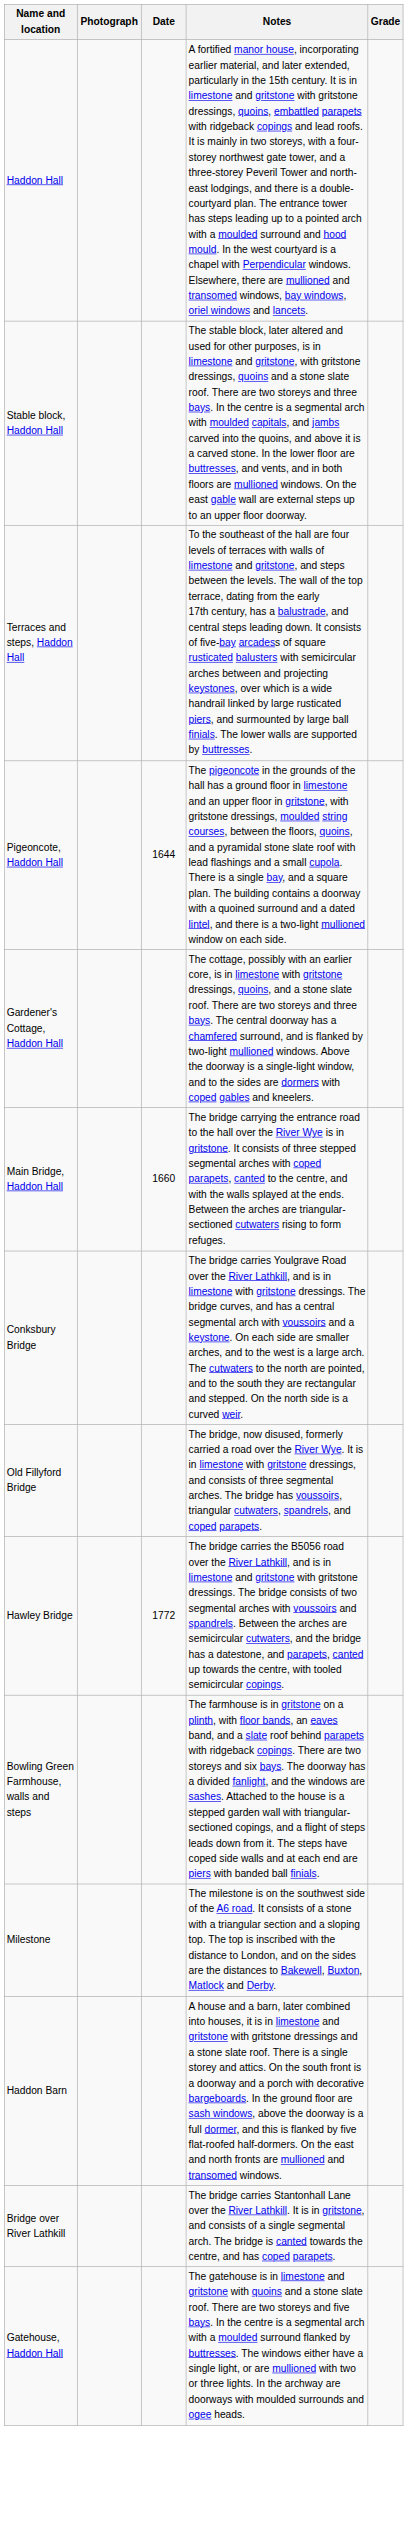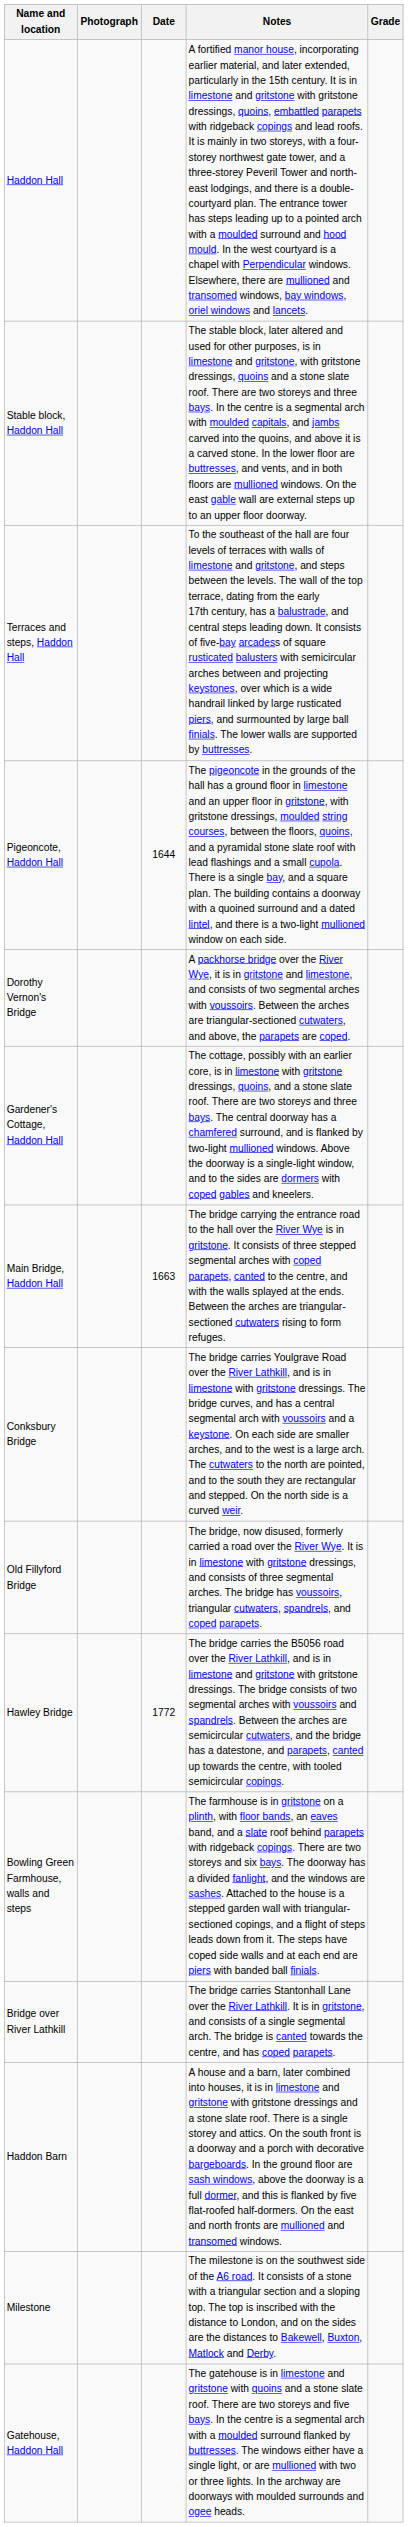+ row: Dorothy Vernon's Bridge | A packhorse bridge over the River Wye, it is in gritstone and limestone, and consists of two segmental arches with voussoirs. Between the arches are triangular-sectioned cutwaters, and above, the parapets are coped.
Main Bridge, Haddon Hall | Date: 1660 -> 1663
rows swapped: Bridge over River Lathkill <-> Milestone
